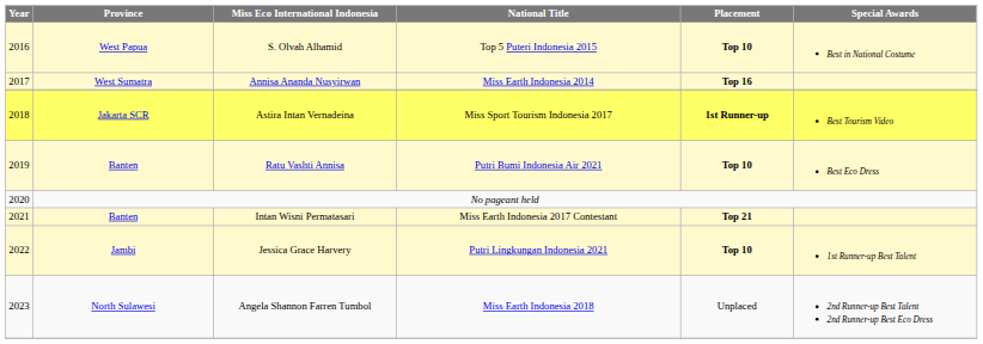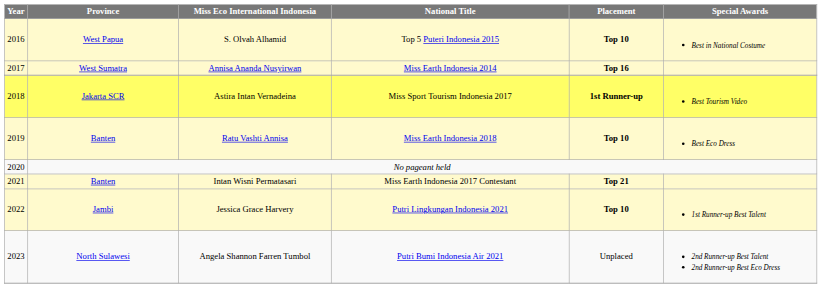Ratu Vashti Annisa | National Title: Putri Bumi Indonesia Air 2021 -> Miss Earth Indonesia 2018
Angela Shannon Farren Tumbol | National Title: Miss Earth Indonesia 2018 -> Putri Bumi Indonesia Air 2021
